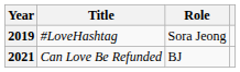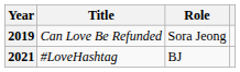2019 | Title: #LoveHashtag -> Can Love Be Refunded
2021 | Title: Can Love Be Refunded -> #LoveHashtag
